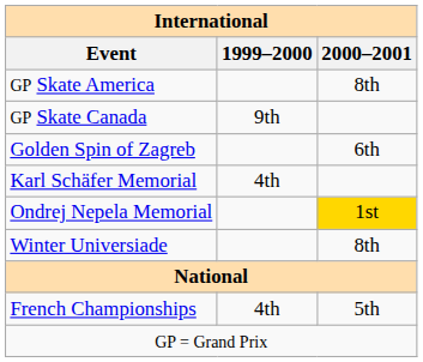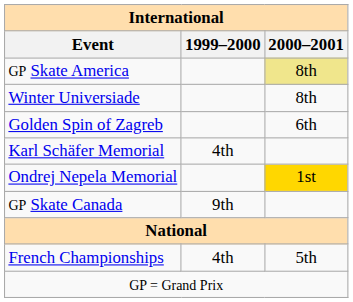GP Skate America | 2000–2001: no background -> khaki background
rows swapped: GP Skate Canada <-> Winter Universiade
